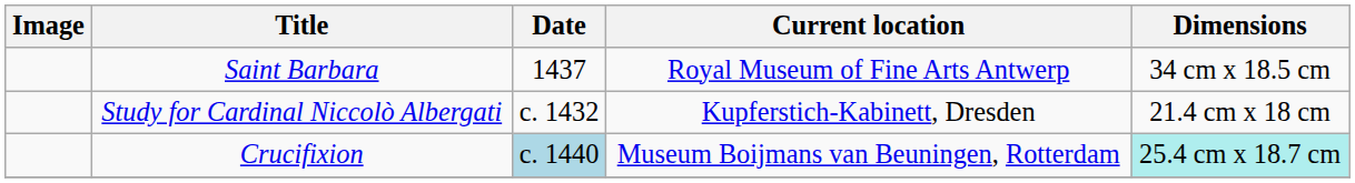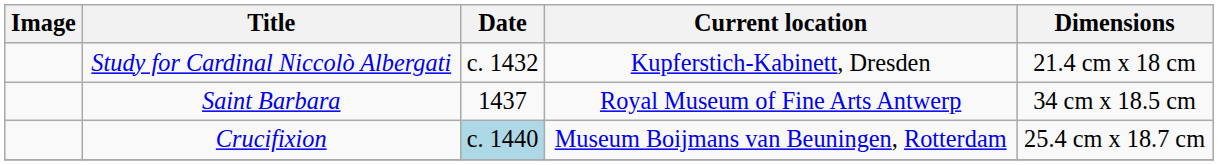rows swapped: Study for Cardinal Niccolò Albergati <-> Saint Barbara
Crucifixion | Dimensions: paleturquoise background -> no background
